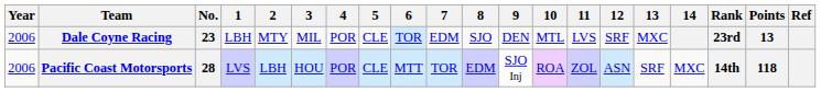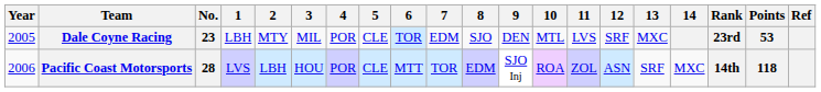Dale Coyne Racing | Year: 2006 -> 2005
Dale Coyne Racing | Points: 13 -> 53
